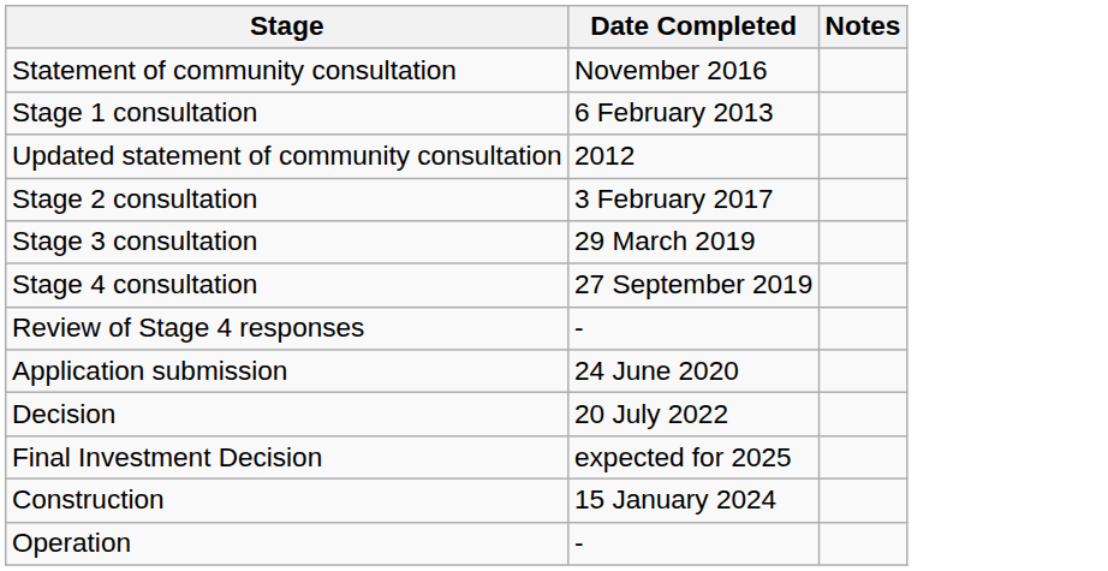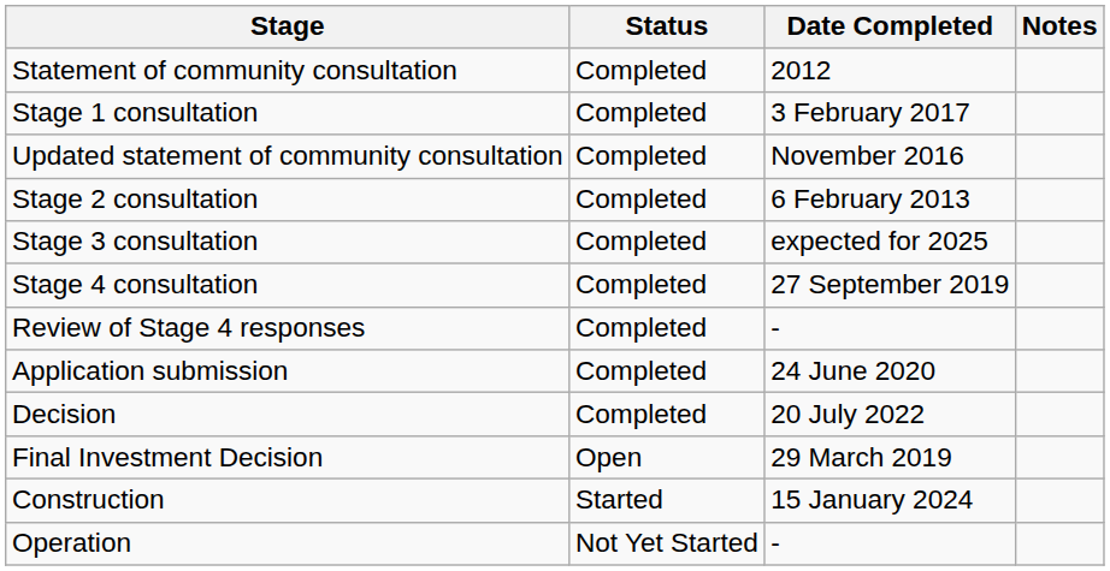+ column: Status | Completed | Completed | Completed | Completed | Completed | Completed | Completed | Completed | Completed | Open | Started | Not Yet Started
Statement of community consultation | Date Completed: November 2016 -> 2012
Stage 1 consultation | Date Completed: 6 February 2013 -> 3 February 2017
Updated statement of community consultation | Date Completed: 2012 -> November 2016
Stage 2 consultation | Date Completed: 3 February 2017 -> 6 February 2013
Stage 3 consultation | Date Completed: 29 March 2019 -> expected for 2025
Final Investment Decision | Date Completed: expected for 2025 -> 29 March 2019
